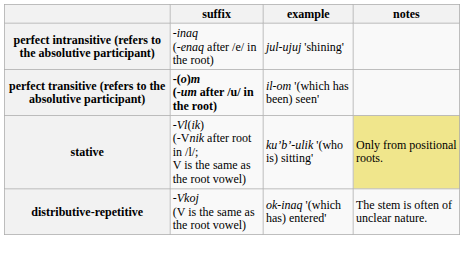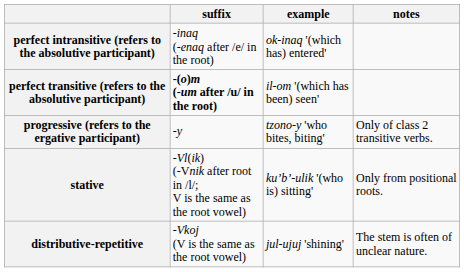perfect intransitive (refers to the absolutive participant) | example: jul-ujuj 'shining' -> ok-inaq '(which has) entered'
+ row: progressive (refers to the ergative participant) | -y | tzono-y 'who bites, biting' | Only of class 2 transitive verbs.
stative | notes: khaki background -> no background
distributive-repetitive | example: ok-inaq '(which has) entered' -> jul-ujuj 'shining'
